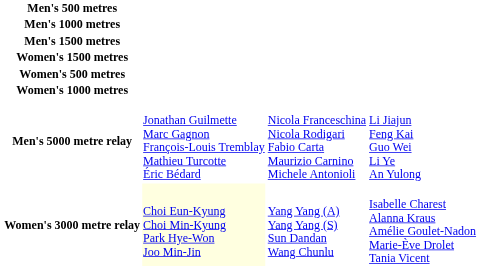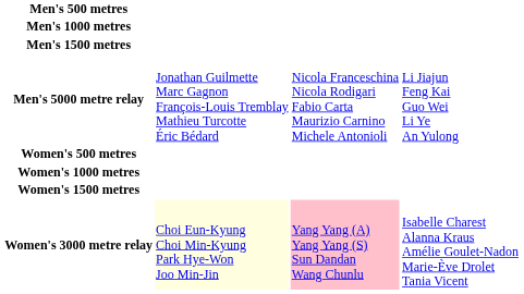rows swapped: Men's 5000 metre relay <-> Women's 1500 metres
Women's 3000 metre relay | column 3: no background -> pink background
